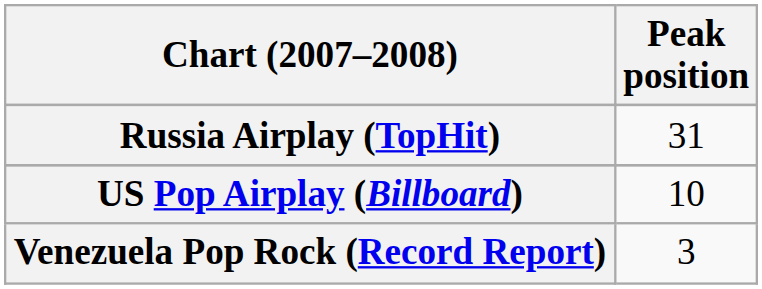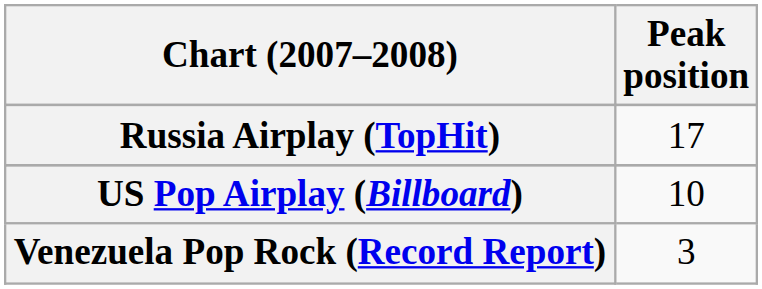Russia Airplay (TopHit) | Peak position: 31 -> 17
